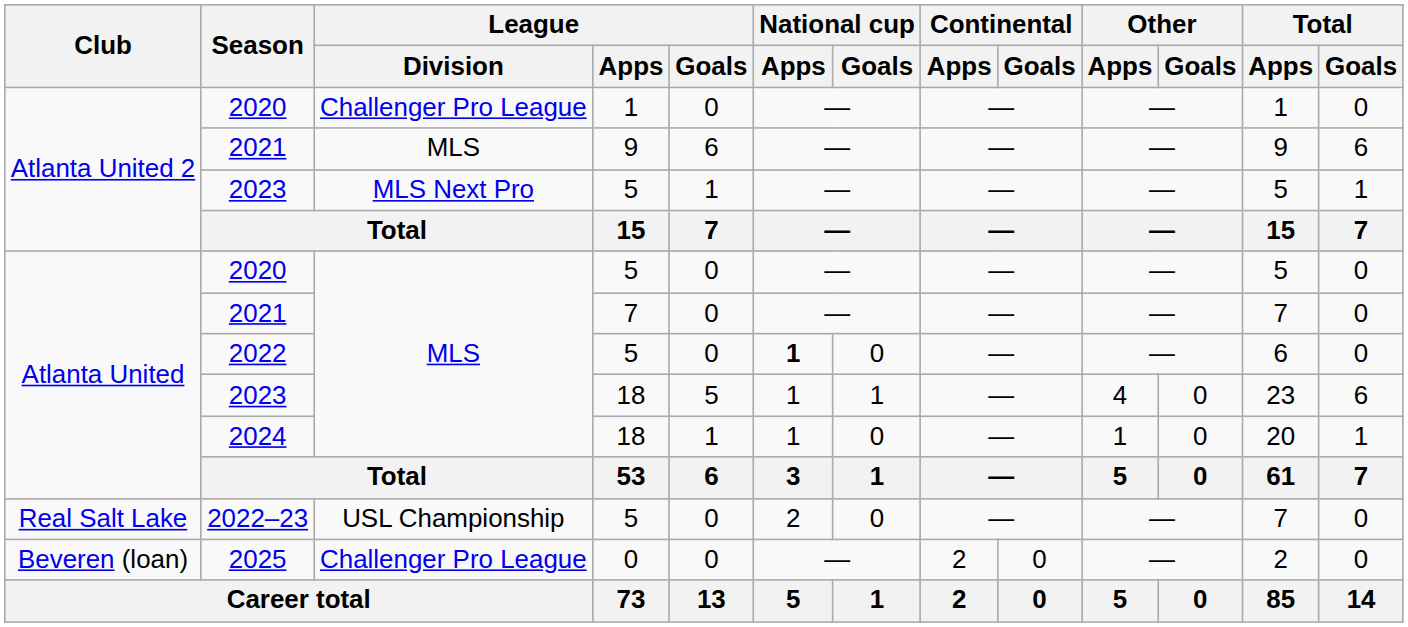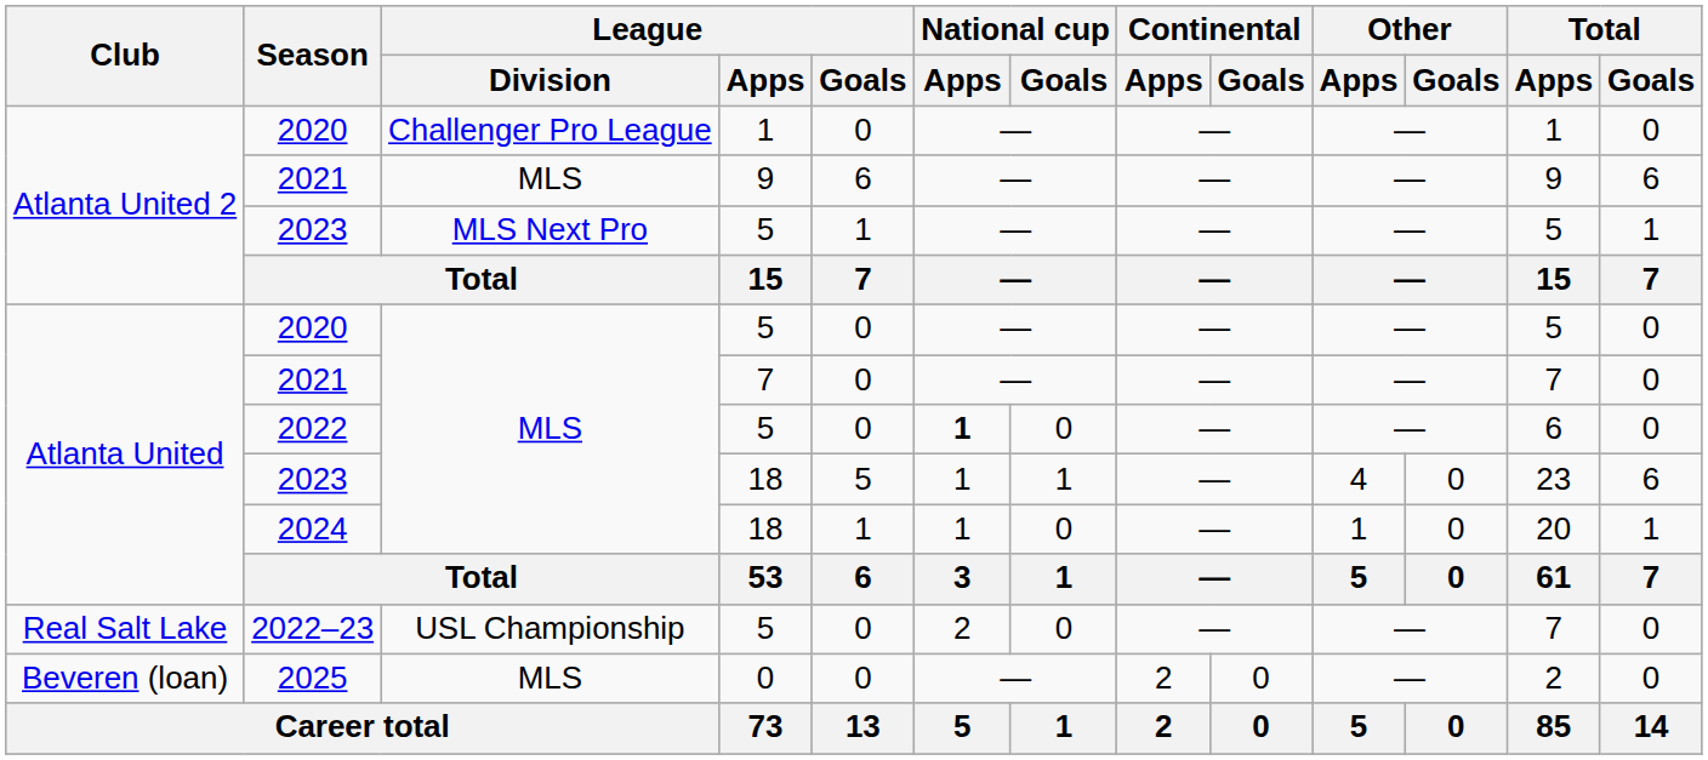2025 | League / Division: Challenger Pro League -> MLS
